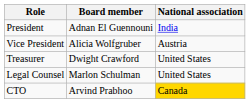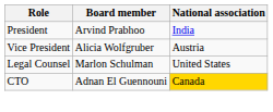President | Board member: Adnan El Guennouni -> Arvind Prabhoo
- row: Treasurer | Dwight Crawford | United States
CTO | Board member: Arvind Prabhoo -> Adnan El Guennouni
